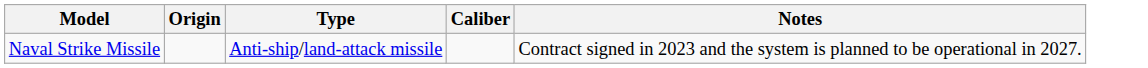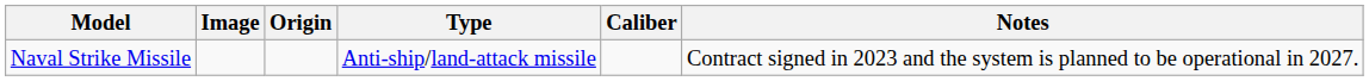+ column: Image
